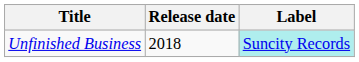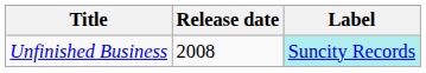Unfinished Business | Release date: 2018 -> 2008
